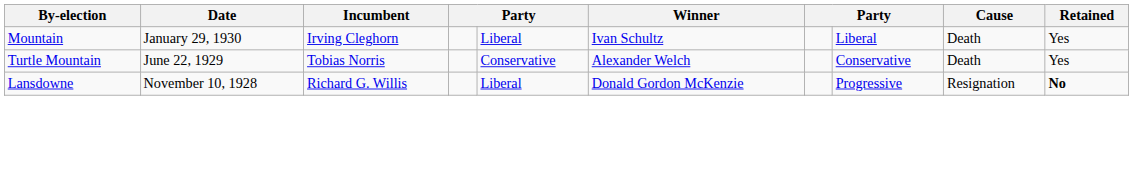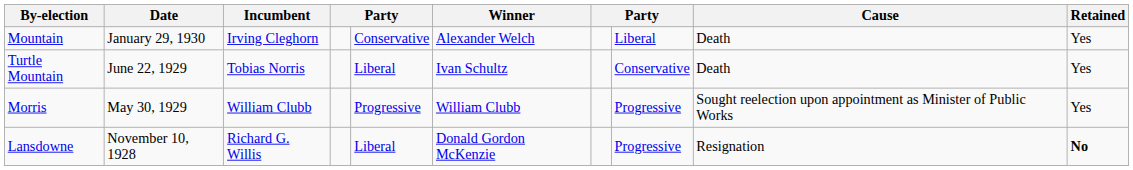Mountain | column 5: Liberal -> Conservative
Mountain | Winner: Ivan Schultz -> Alexander Welch
Turtle Mountain | column 5: Conservative -> Liberal
Turtle Mountain | Winner: Alexander Welch -> Ivan Schultz
+ row: Morris | May 30, 1929 | William Clubb | Progressive | William Clubb | Progressive | Sought reelection upon appointment as Minister of Public Works | Yes
